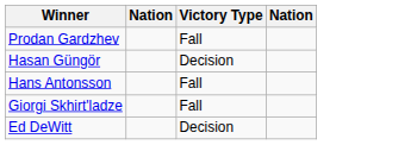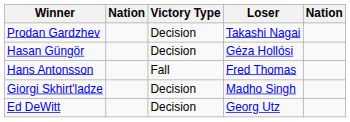+ column: Loser | Takashi Nagai | Géza Hollósi | Fred Thomas | Madho Singh | Georg Utz
Prodan Gardzhev | Victory Type: Fall -> Decision
Giorgi Skhirt'ladze | Victory Type: Fall -> Decision
